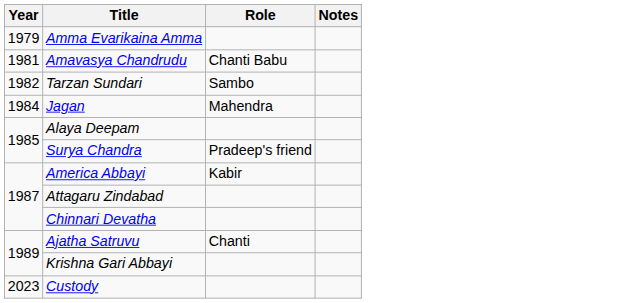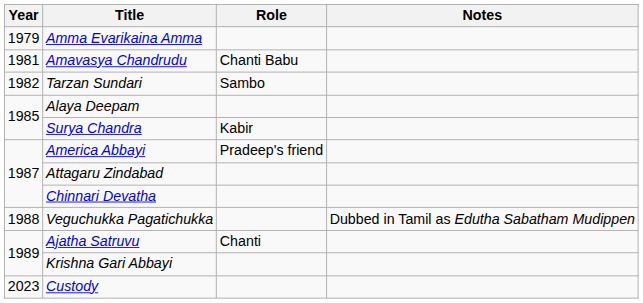- row: 1984 | Jagan | Mahendra
Surya Chandra | Role: Pradeep's friend -> Kabir
America Abbayi | Role: Kabir -> Pradeep's friend
+ row: 1988 | Veguchukka Pagatichukka | Dubbed in Tamil as Edutha Sabatham Mudippen
